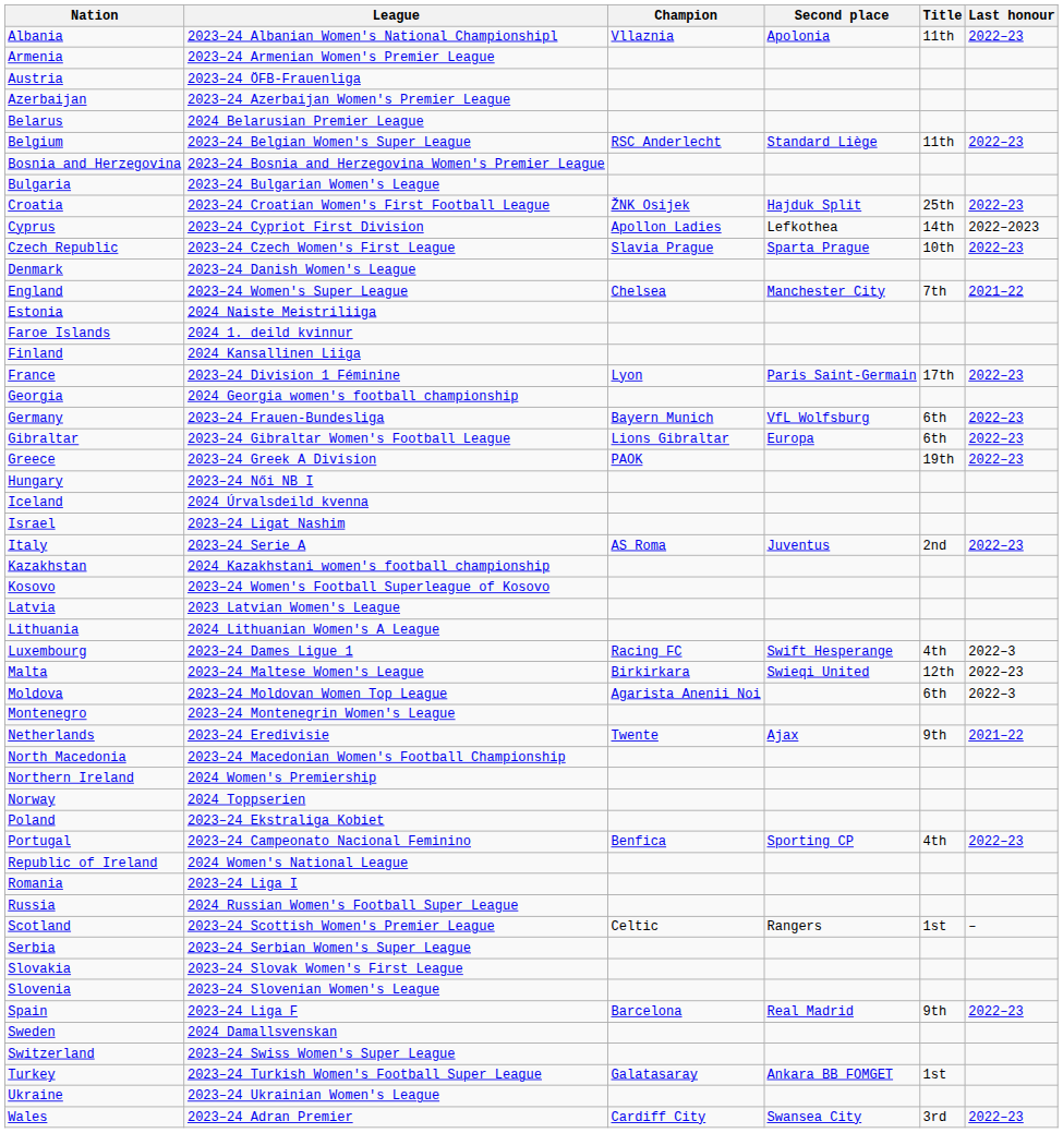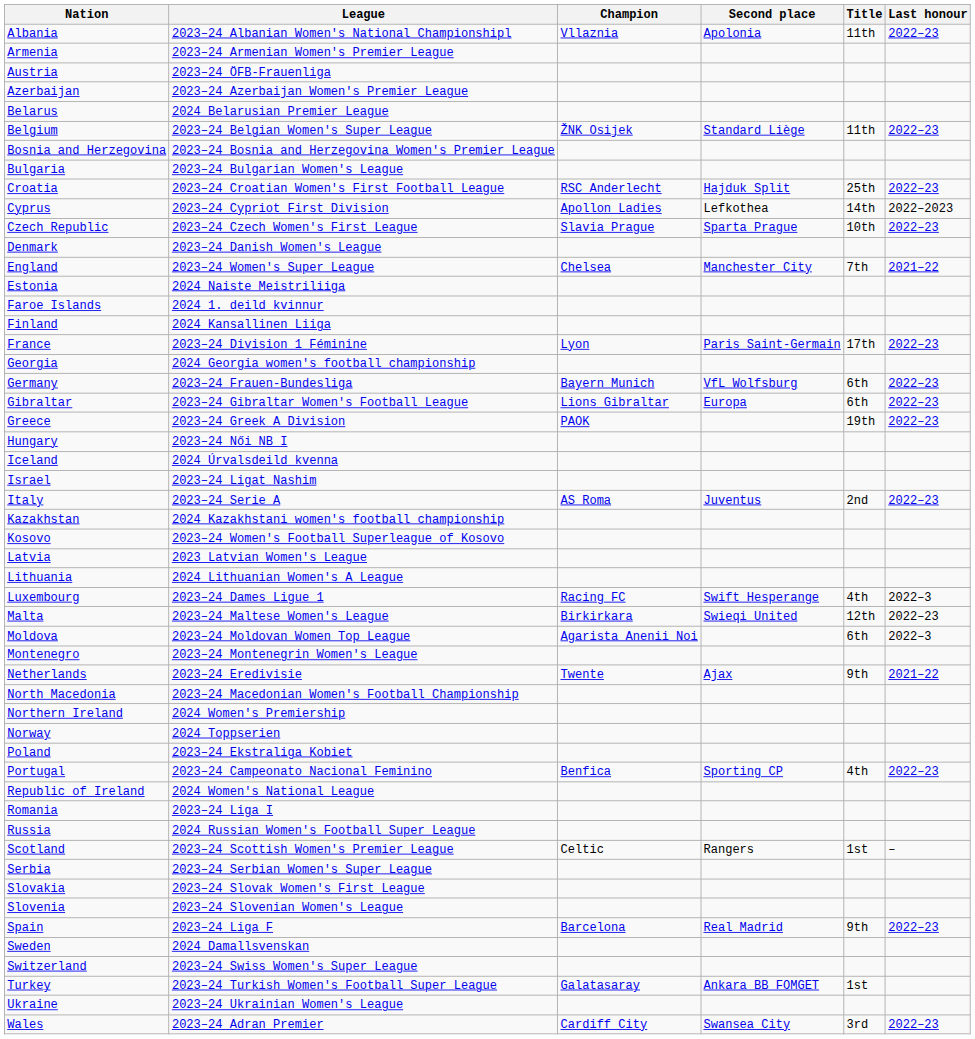Belgium | Champion: RSC Anderlecht -> ŽNK Osijek
Croatia | Champion: ŽNK Osijek -> RSC Anderlecht
